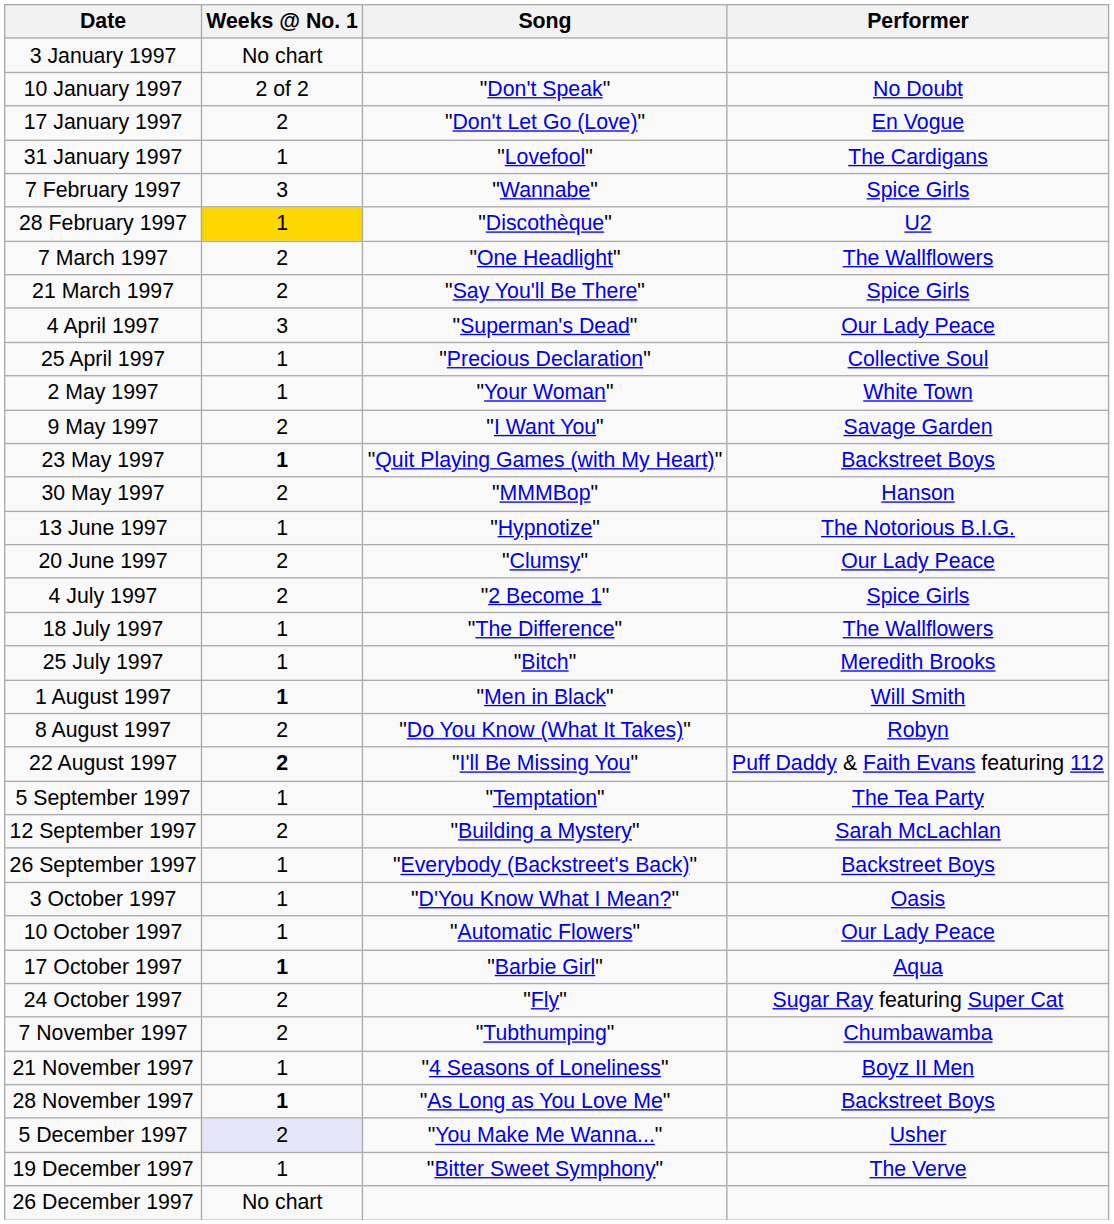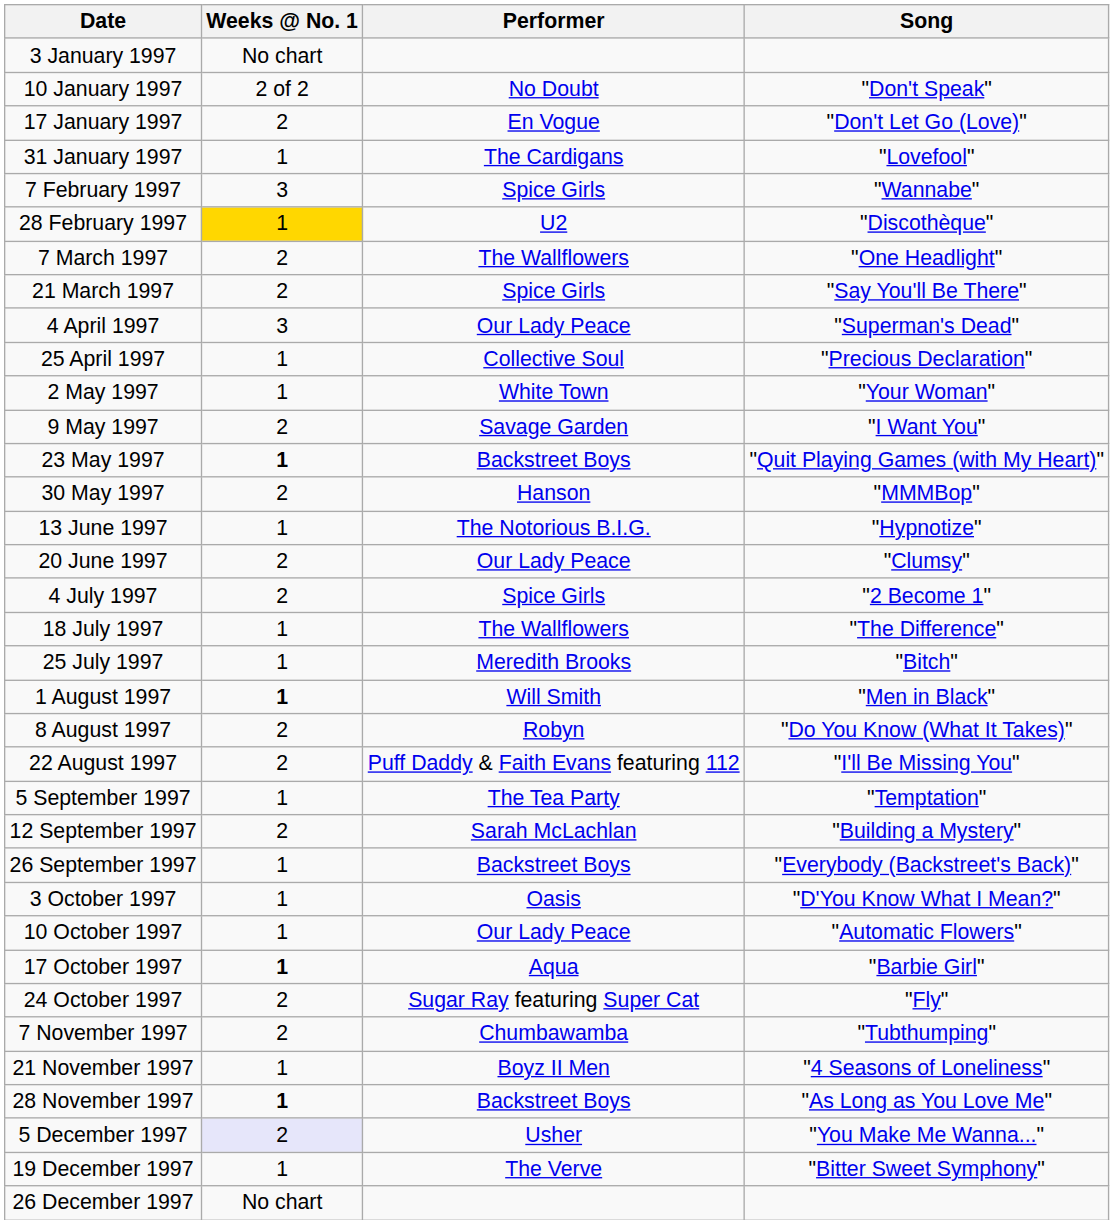columns swapped: Song <-> Performer
22 August 1997 | Weeks @ No. 1: bold -> normal
